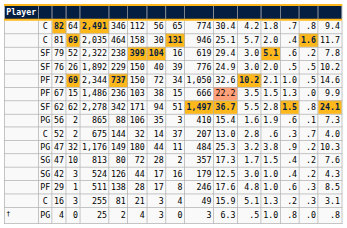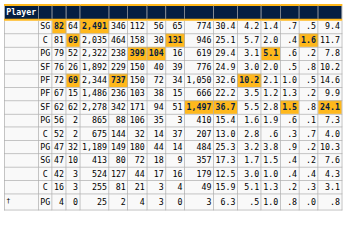82 | column 2: C -> SG
82 | column 13: 1.8 -> 1.4
82 | column 15: .8 -> .5
79 | column 2: SF -> PG
79 | column 12: 3.0 -> 3.1
76 | column 15: .5 -> .8
67 | column 11: lightsalmon background -> no background
67 | column 13: 1.5 -> 1.2
67 | column 15: .0 -> .2
47 / 32 | column 5: 1,176 -> 1,189
47 / 32 | column 9: 11 -> 14
47 / 10 | column 5: 813 -> 413
47 / 10 | column 8: 28 -> 18
47 / 10 | column 9: 2 -> 9
42 | column 2: SG -> C
42 | column 6: 126 -> 127
42 | column 15: .2 -> .4
- row: PF | 29 | 1 | 511 | 138 | 28 | 17 | 8 | 246 | 17.6 | 4.8 | 1.0 | .6 | .3 | 8.5
